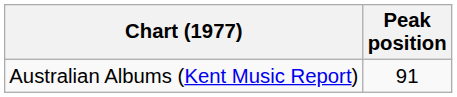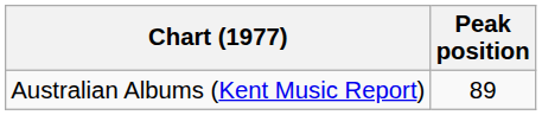Australian Albums (Kent Music Report) | Peak position: 91 -> 89
